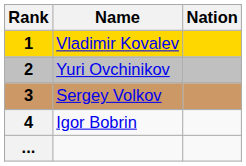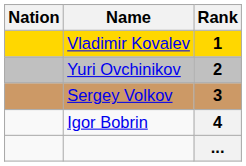columns swapped: Rank <-> Nation
